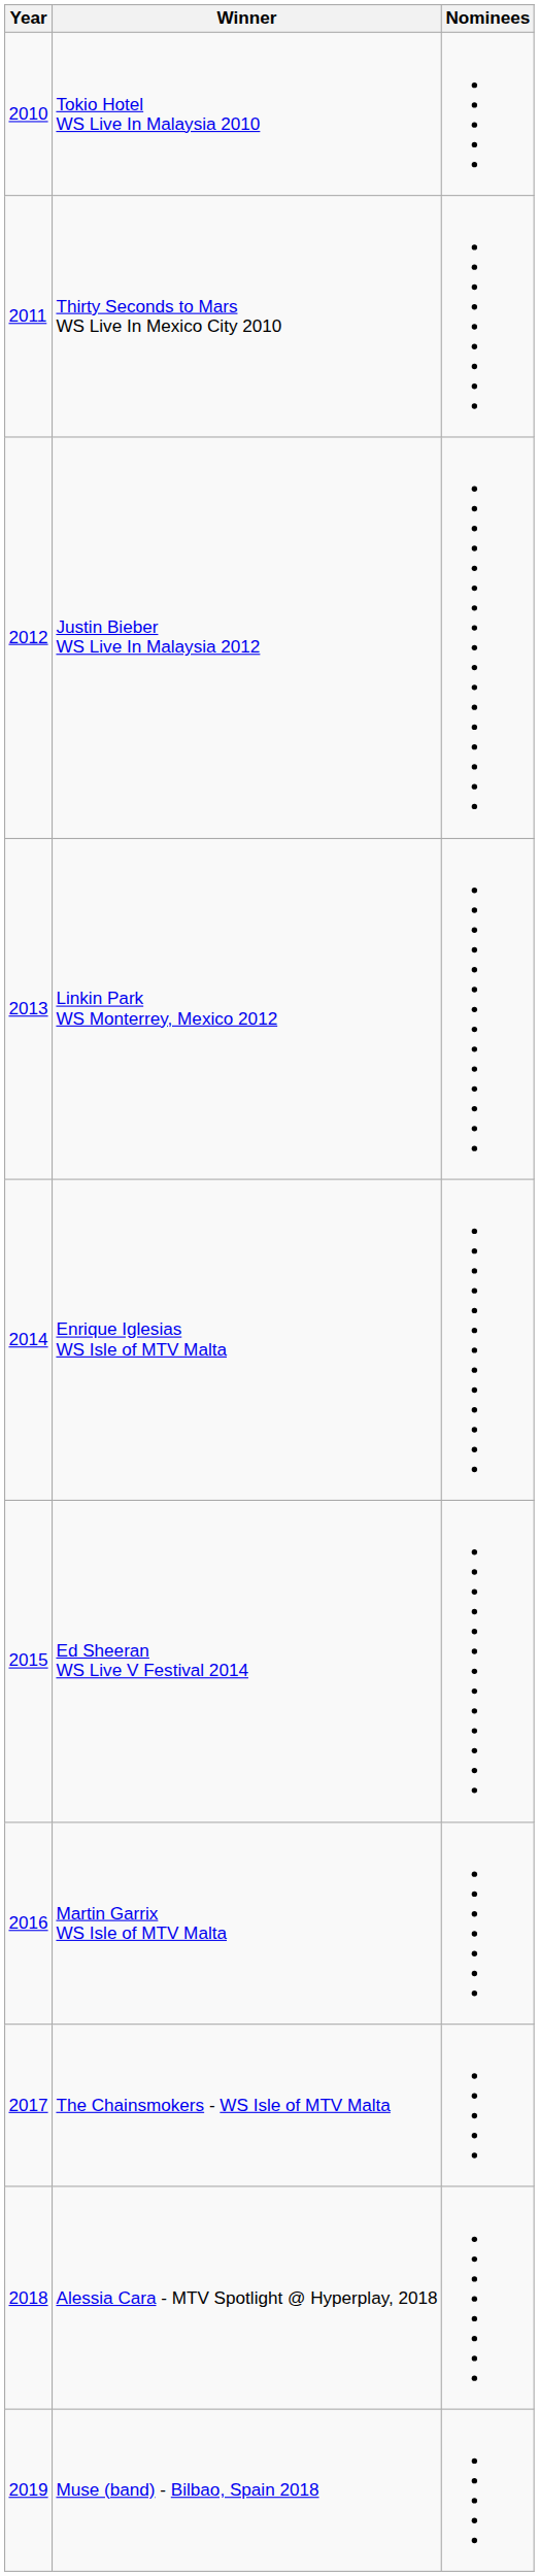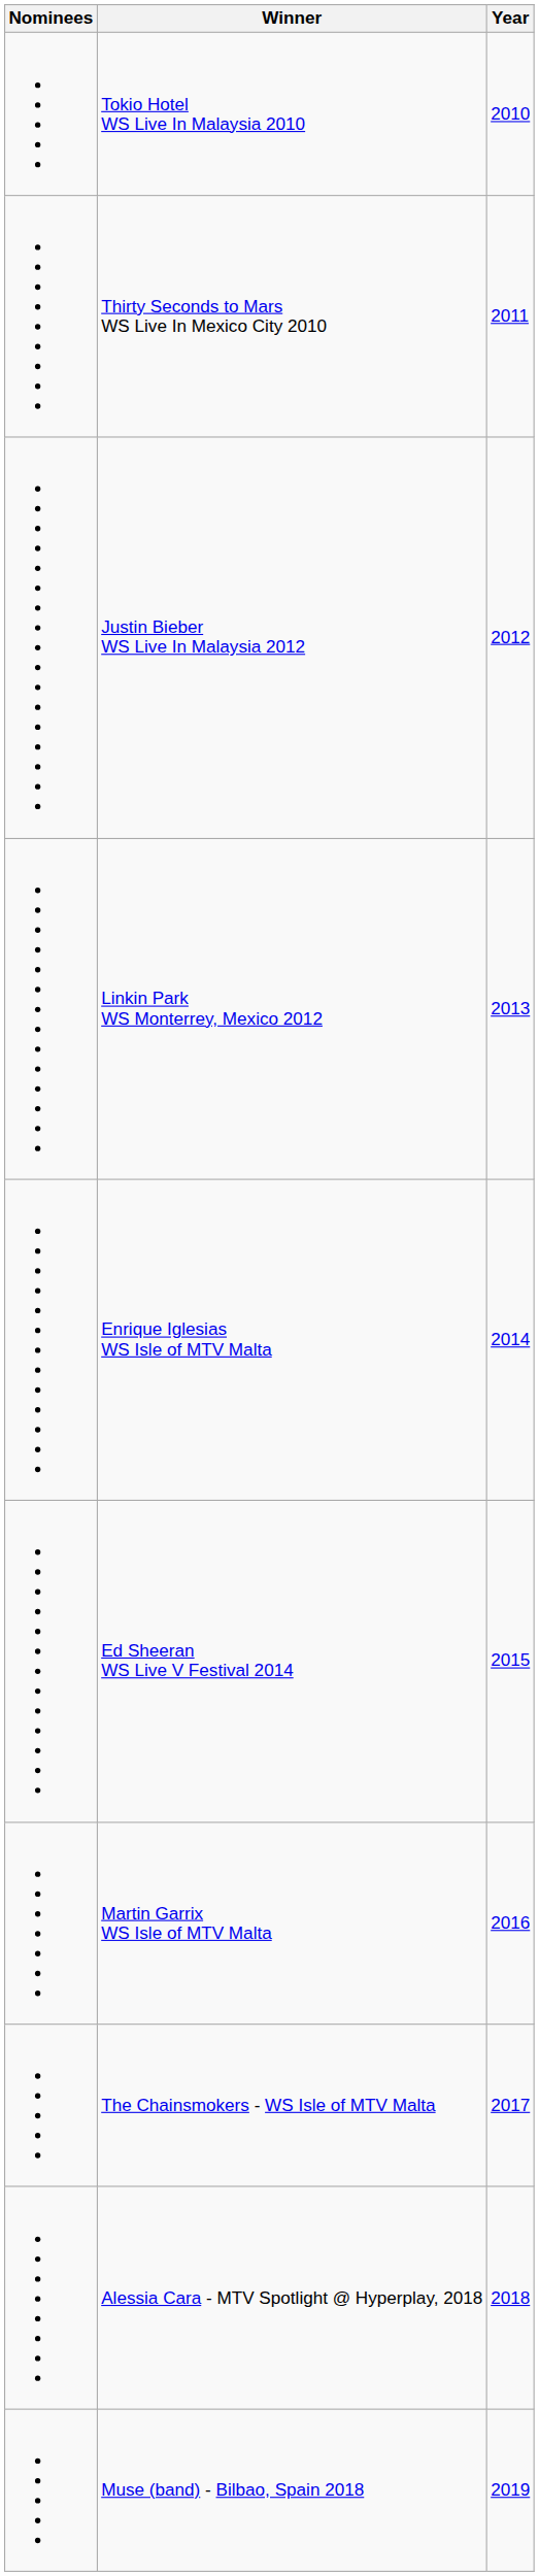columns swapped: Year <-> Nominees
